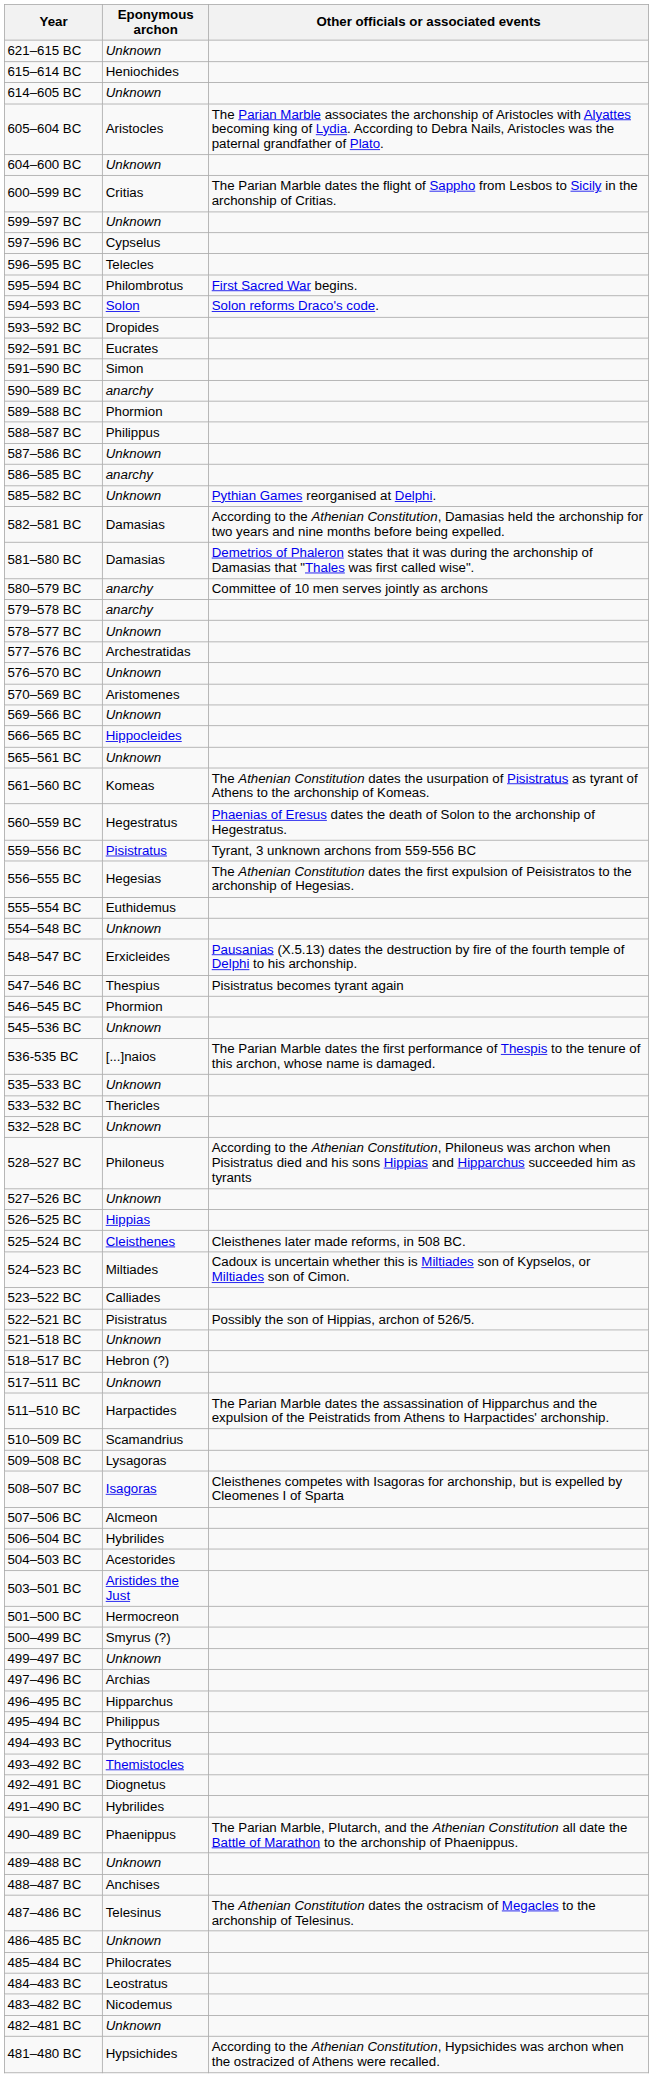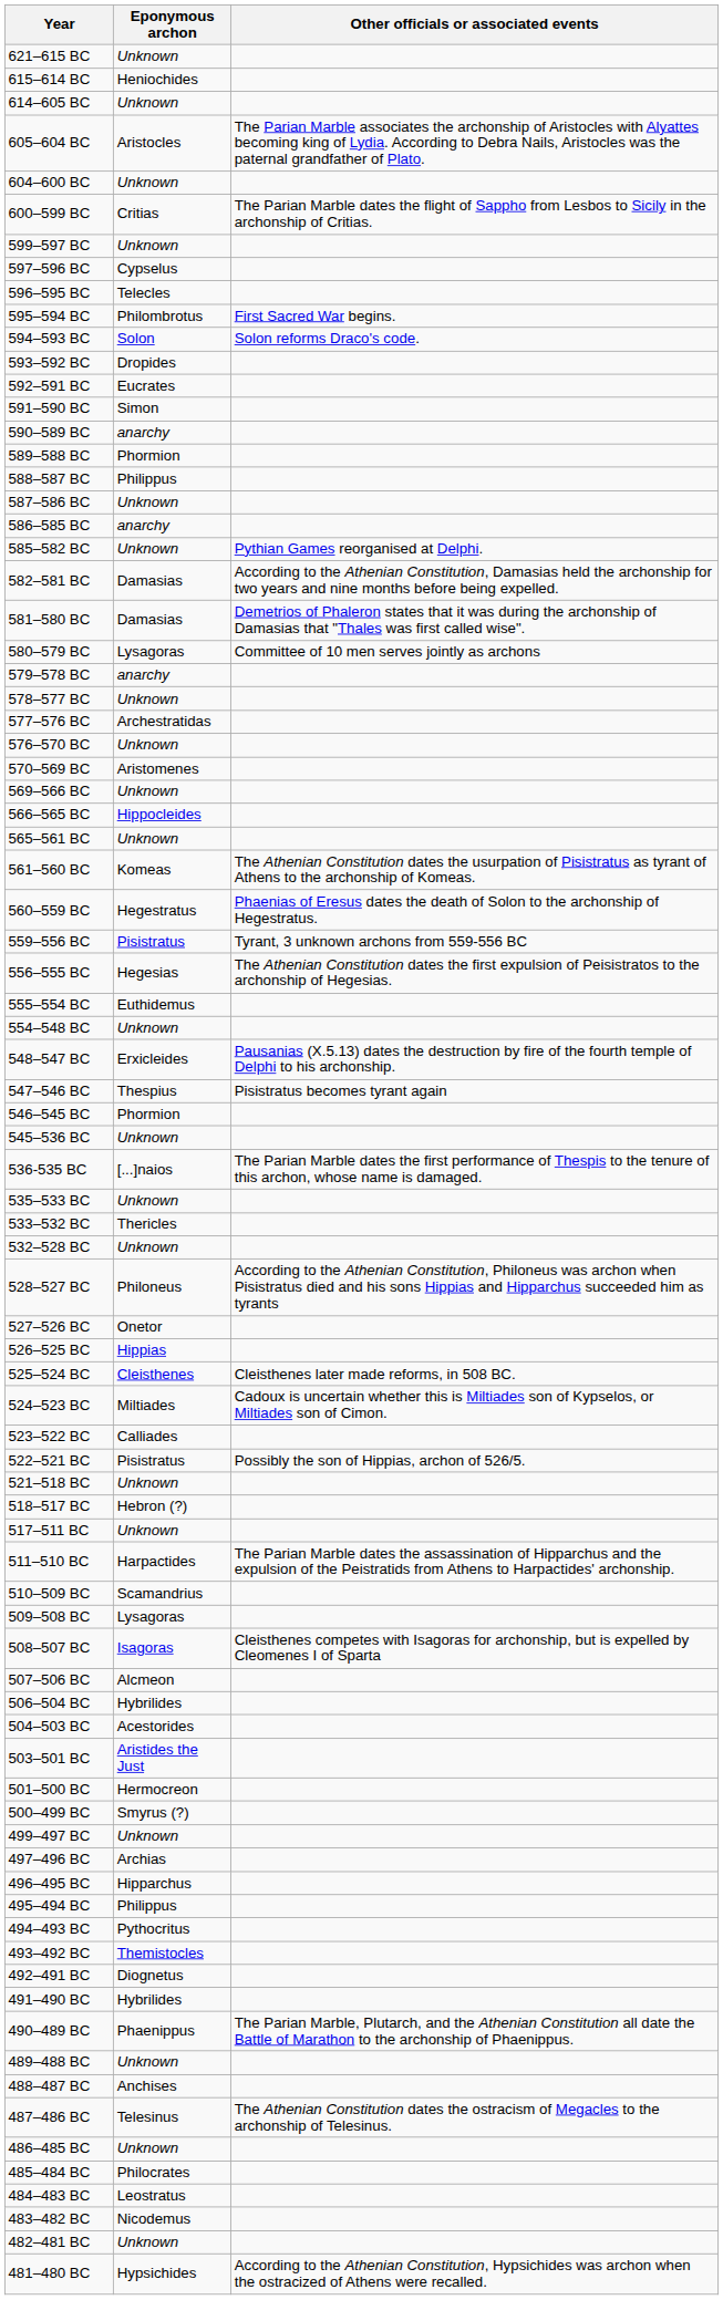580–579 BC | Eponymous archon: anarchy -> Lysagoras
527–526 BC | Eponymous archon: Unknown -> Onetor
